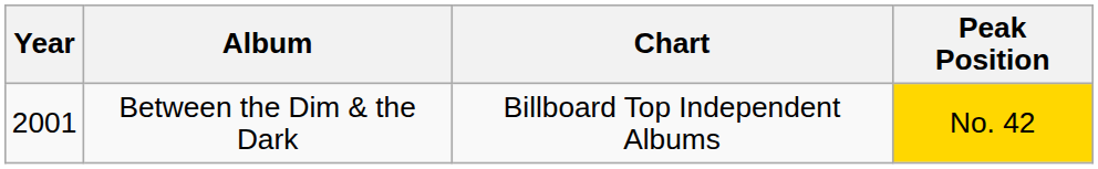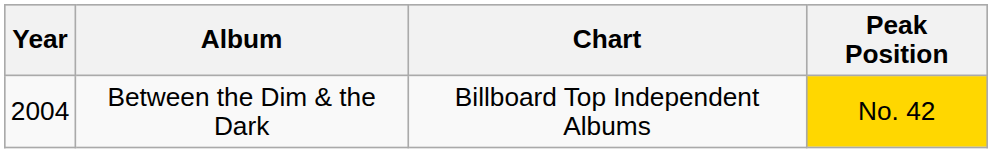Between the Dim & the Dark | Year: 2001 -> 2004
